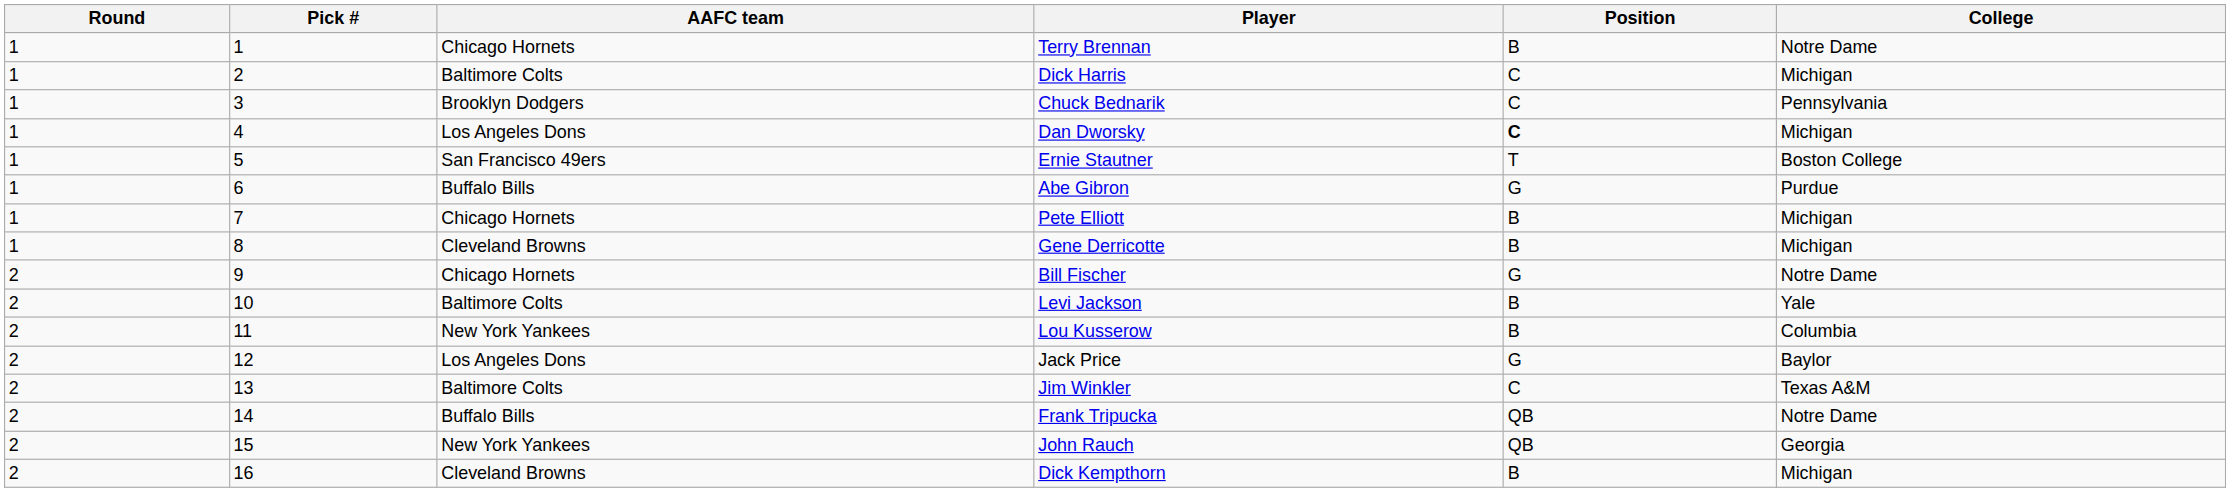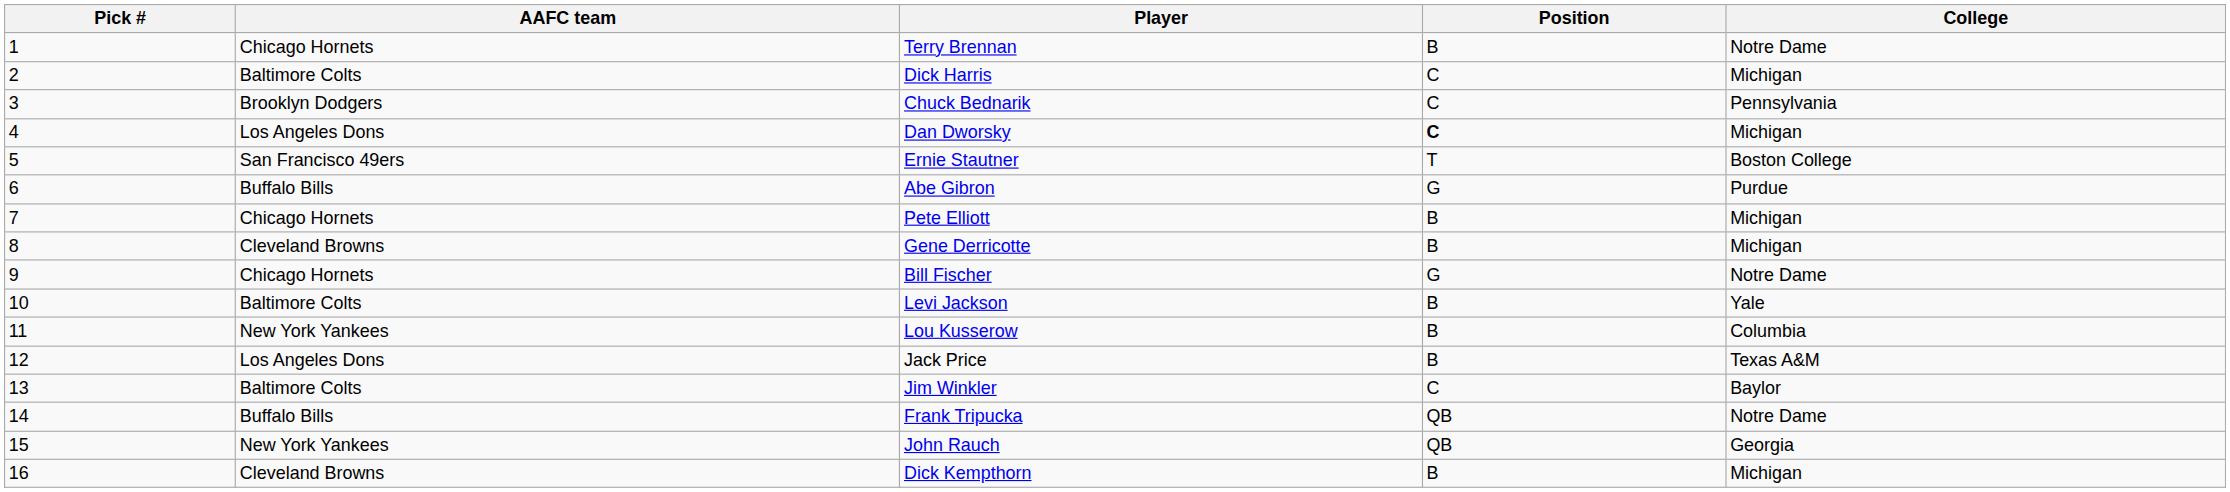- column: Round | 1 | 1 | 1 | 1 | 1 | 1 | 1 | 1 | 2 | 2 | 2 | 2 | 2 | 2 | 2 | 2
Jack Price | Position: G -> B
Jack Price | College: Baylor -> Texas A&M
Jim Winkler | College: Texas A&M -> Baylor
